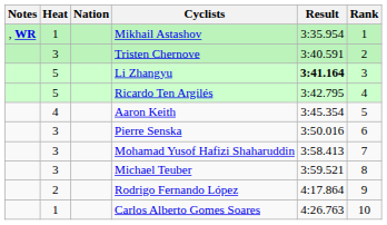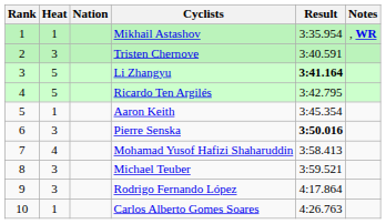columns swapped: Rank <-> Notes
Aaron Keith | Heat: 4 -> 1
Pierre Senska | Result: normal -> bold
Mohamad Yusof Hafizi Shaharuddin | Heat: 3 -> 4
Rodrigo Fernando López | Heat: 2 -> 3
